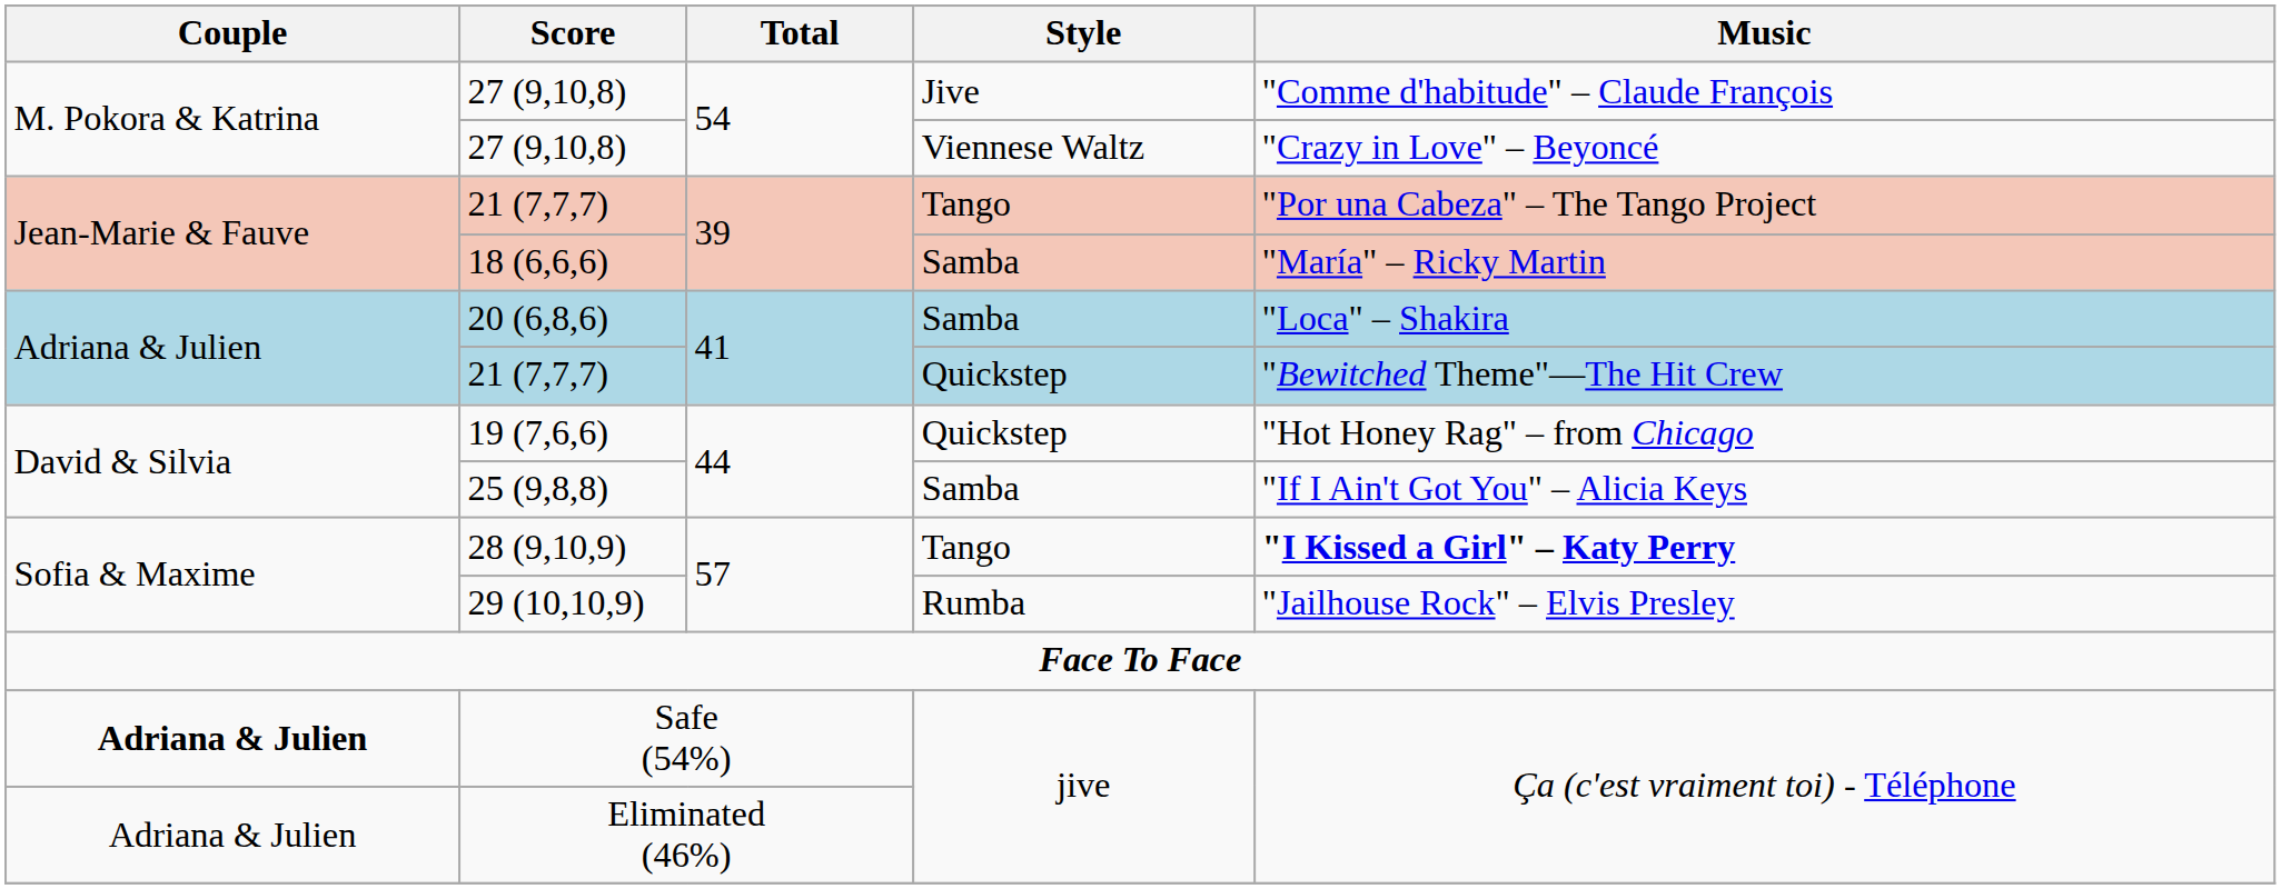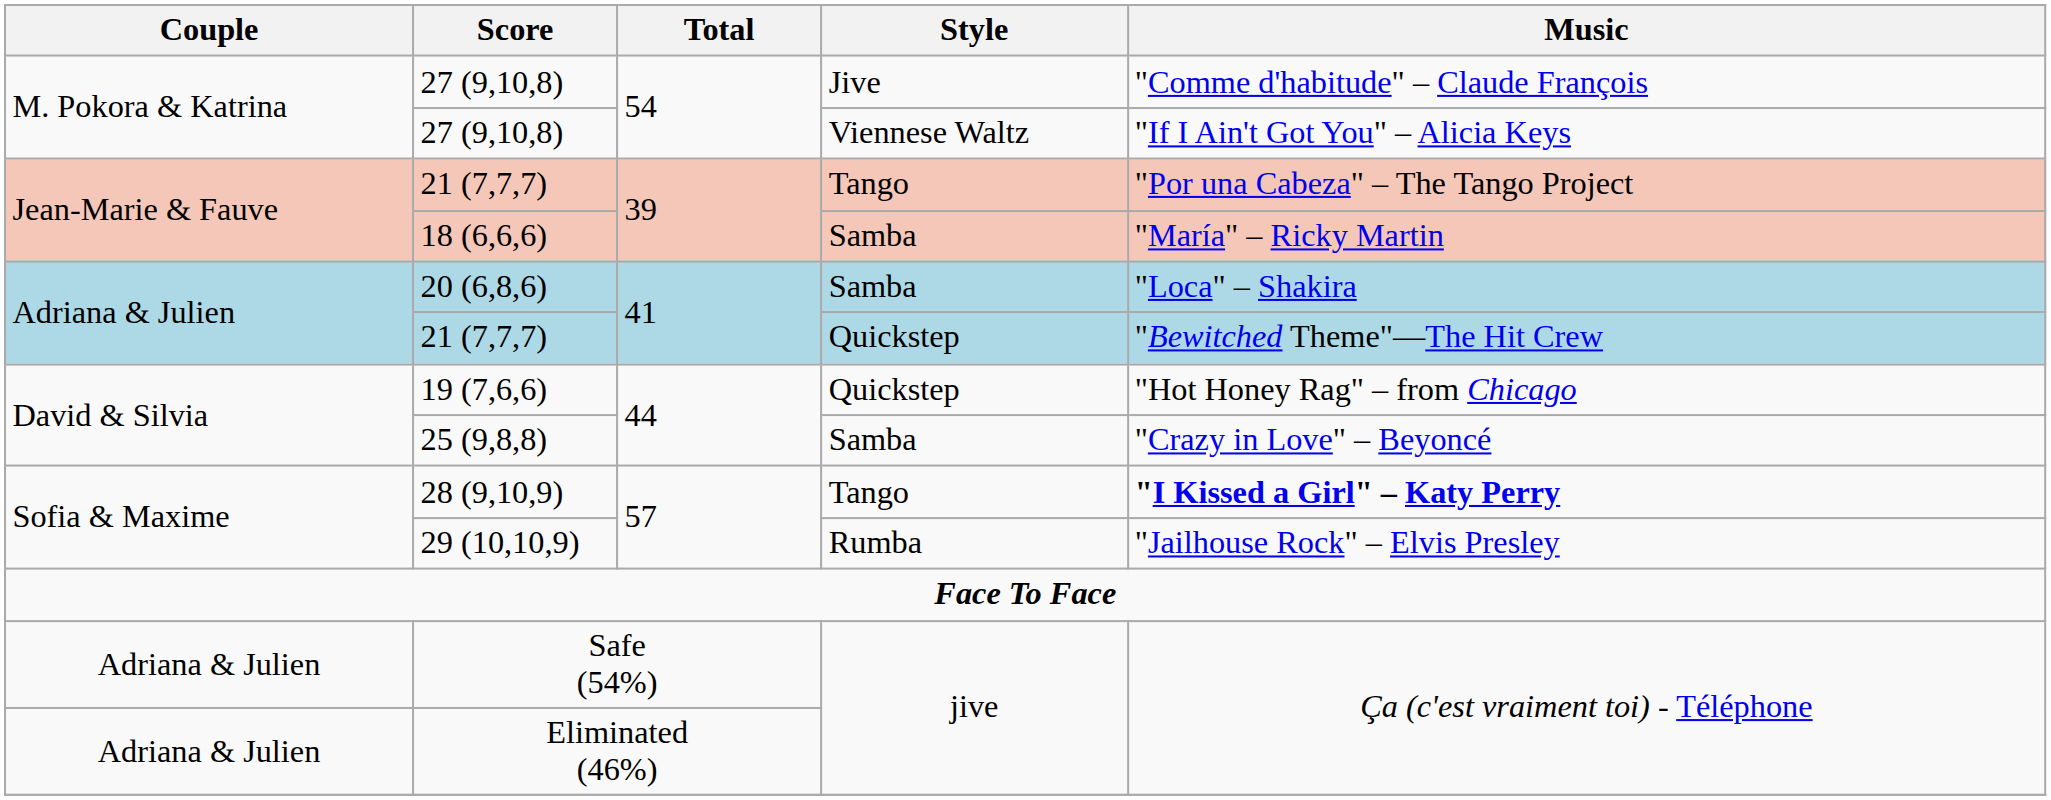27 (9,10,8) / Viennese Waltz | Music: "Crazy in Love" – Beyoncé -> "If I Ain't Got You" – Alicia Keys
25 (9,8,8) | Music: "If I Ain't Got You" – Alicia Keys -> "Crazy in Love" – Beyoncé
Safe (54%) | Couple: bold -> normal
